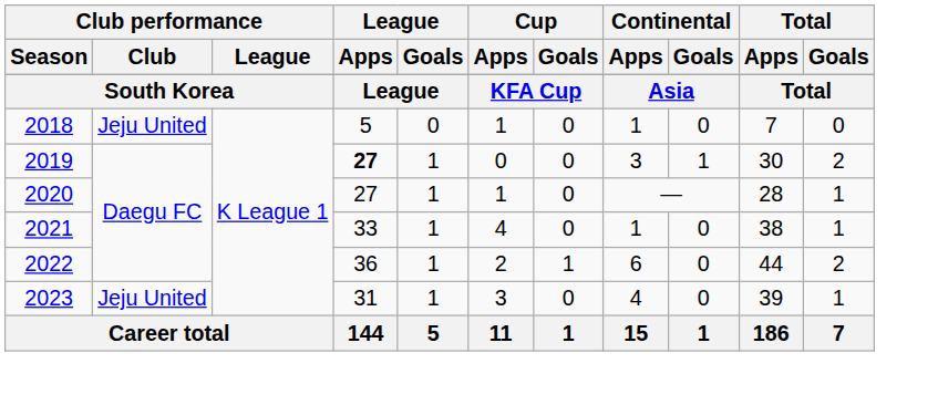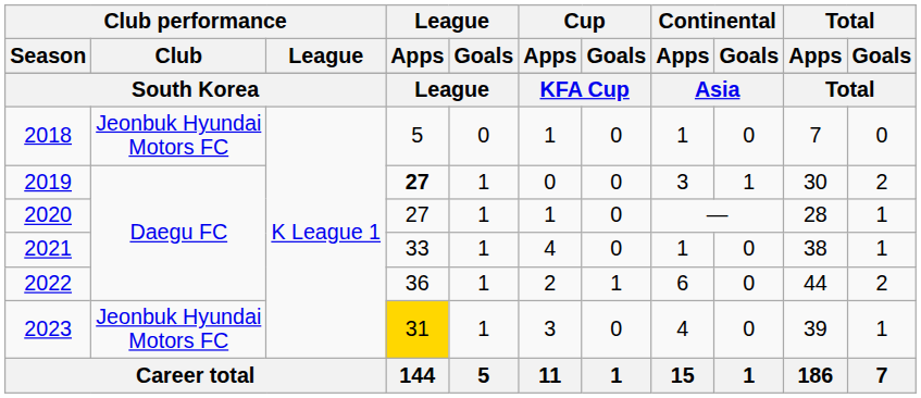2018 | Club performance / Club: Jeju United -> Jeonbuk Hyundai Motors FC
2023 | Club performance / Club: Jeju United -> Jeonbuk Hyundai Motors FC
2023 | League / Apps: no background -> gold background
